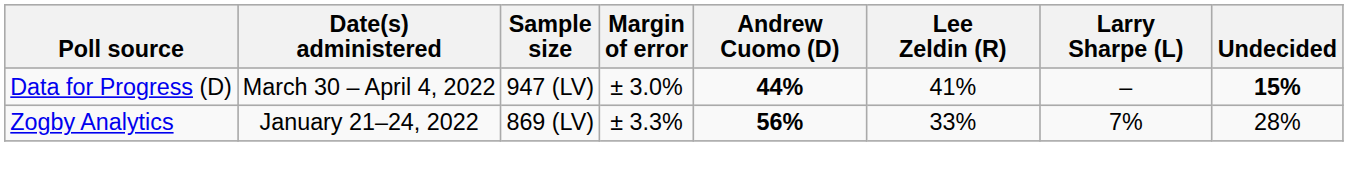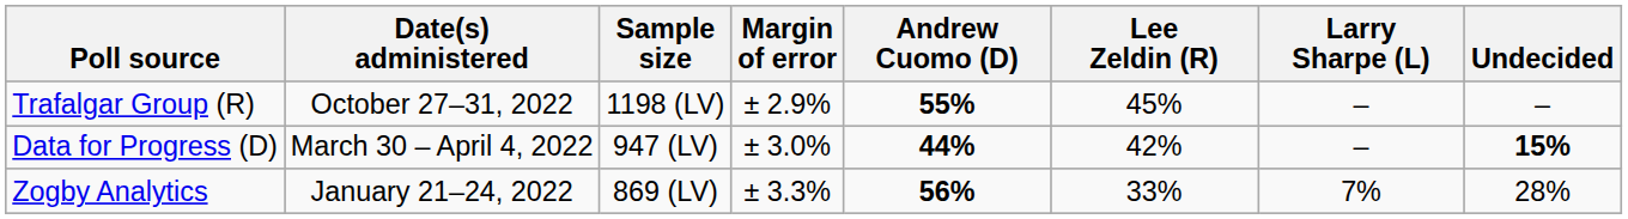+ row: Trafalgar Group (R) | October 27–31, 2022 | 1198 (LV) | ± 2.9% | 55% | 45% | – | –
Data for Progress (D) | Lee Zeldin (R): 41% -> 42%
